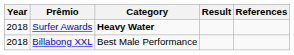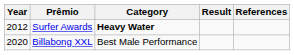Surfer Awards | Year: 2018 -> 2012
Billabong XXL | Year: 2018 -> 2020
